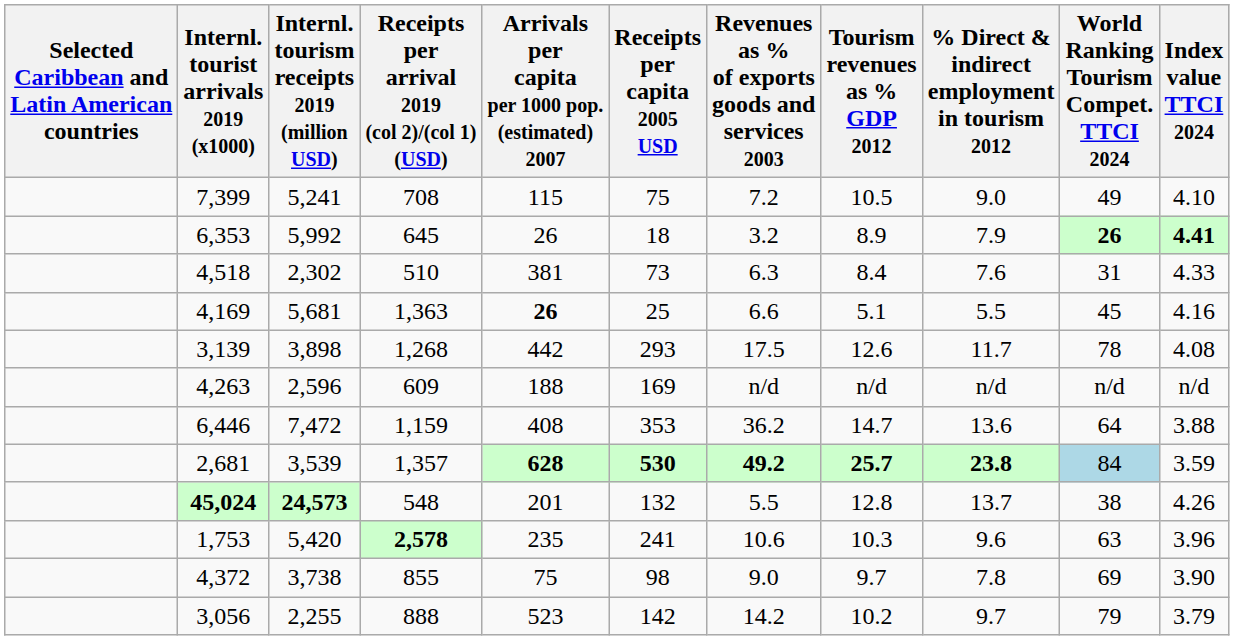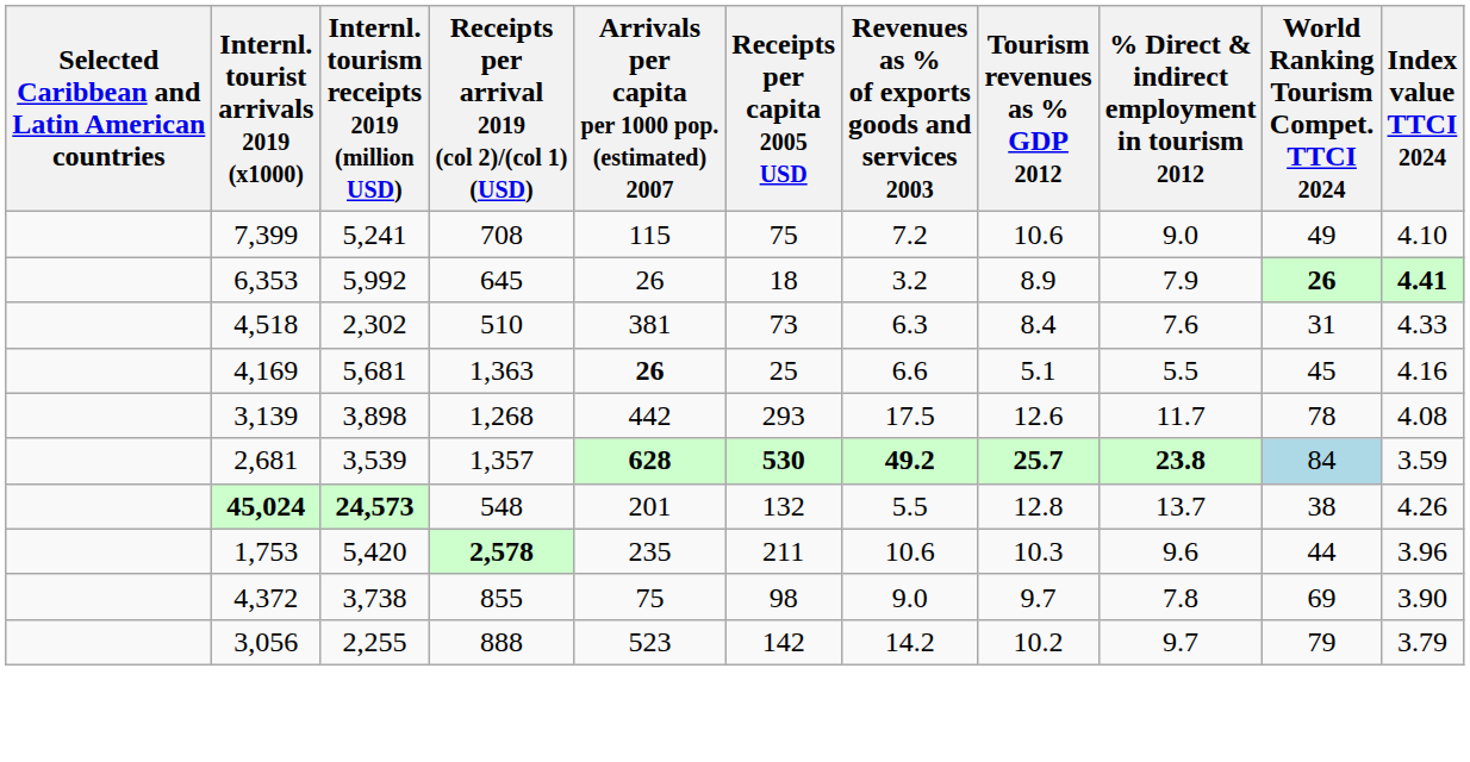7,399 | Tourism revenues as % GDP 2012: 10.5 -> 10.6
- row: 4,263 | 2,596 | 609 | 188 | 169 | n/d | n/d | n/d | n/d | n/d
- row: 6,446 | 7,472 | 1,159 | 408 | 353 | 36.2 | 14.7 | 13.6 | 64 | 3.88
1,753 | Receipts per capita 2005 USD: 241 -> 211
1,753 | World Ranking Tourism Compet. TTCI 2024: 63 -> 44
